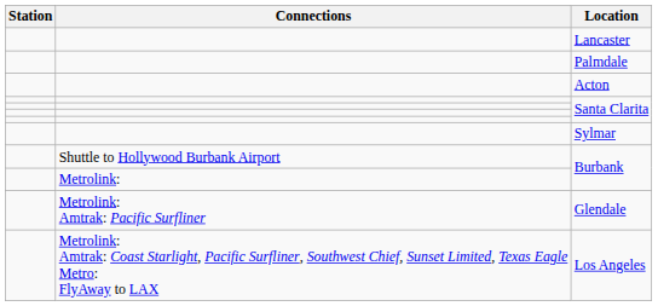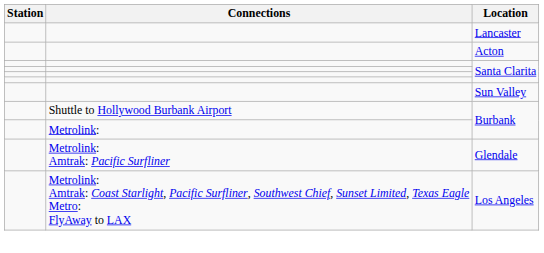- row: Palmdale
- row: Sylmar
+ row: Sun Valley
